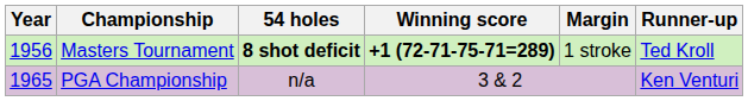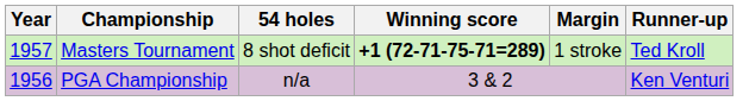Masters Tournament | Year: 1956 -> 1957
Masters Tournament | 54 holes: bold -> normal
PGA Championship | Year: 1965 -> 1956
